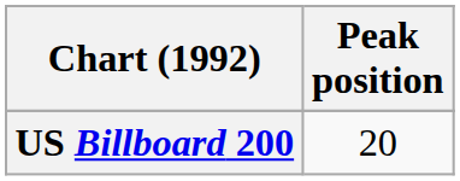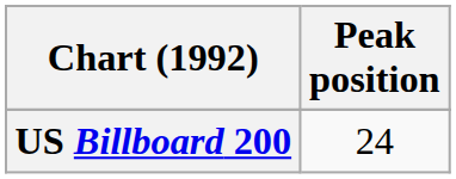US Billboard 200 | Peak position: 20 -> 24
